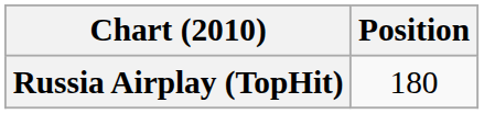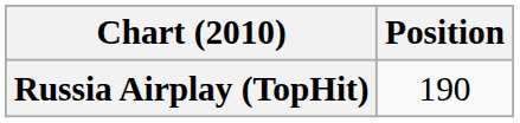Russia Airplay (TopHit) | Position: 180 -> 190
